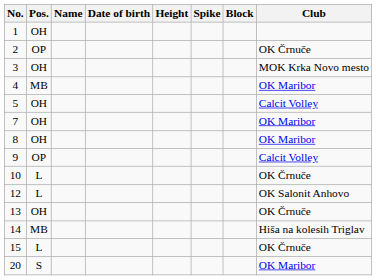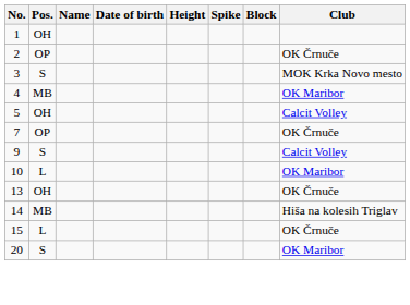3 | Pos.: OH -> S
7 | Pos.: OH -> OP
7 | Club: OK Maribor -> OK Črnuče
- row: 8 | OH | OK Maribor
9 | Pos.: OP -> S
10 | Club: OK Črnuče -> OK Maribor
- row: 12 | L | OK Salonit Anhovo
